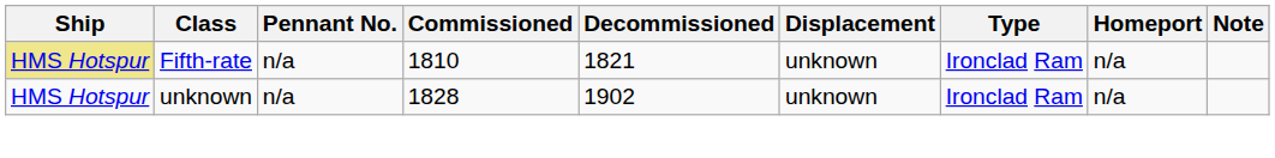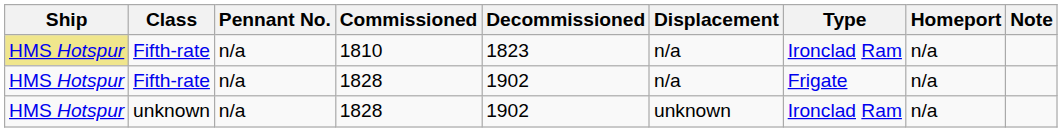Fifth-rate / 1810 | Decommissioned: 1821 -> 1823
Fifth-rate / 1810 | Displacement: unknown -> n/a
+ row: HMS Hotspur | Fifth-rate | n/a | 1828 | 1902 | n/a | Frigate | n/a
